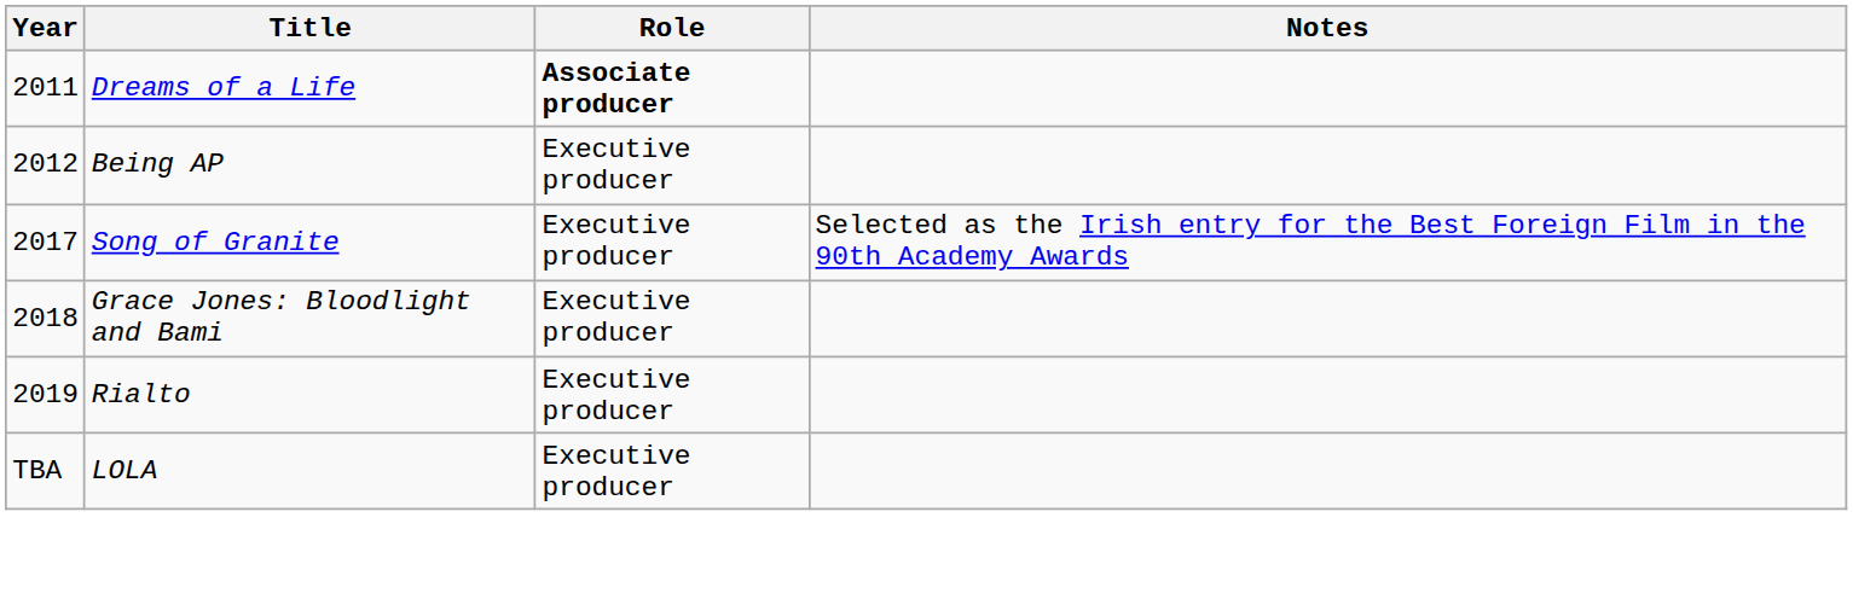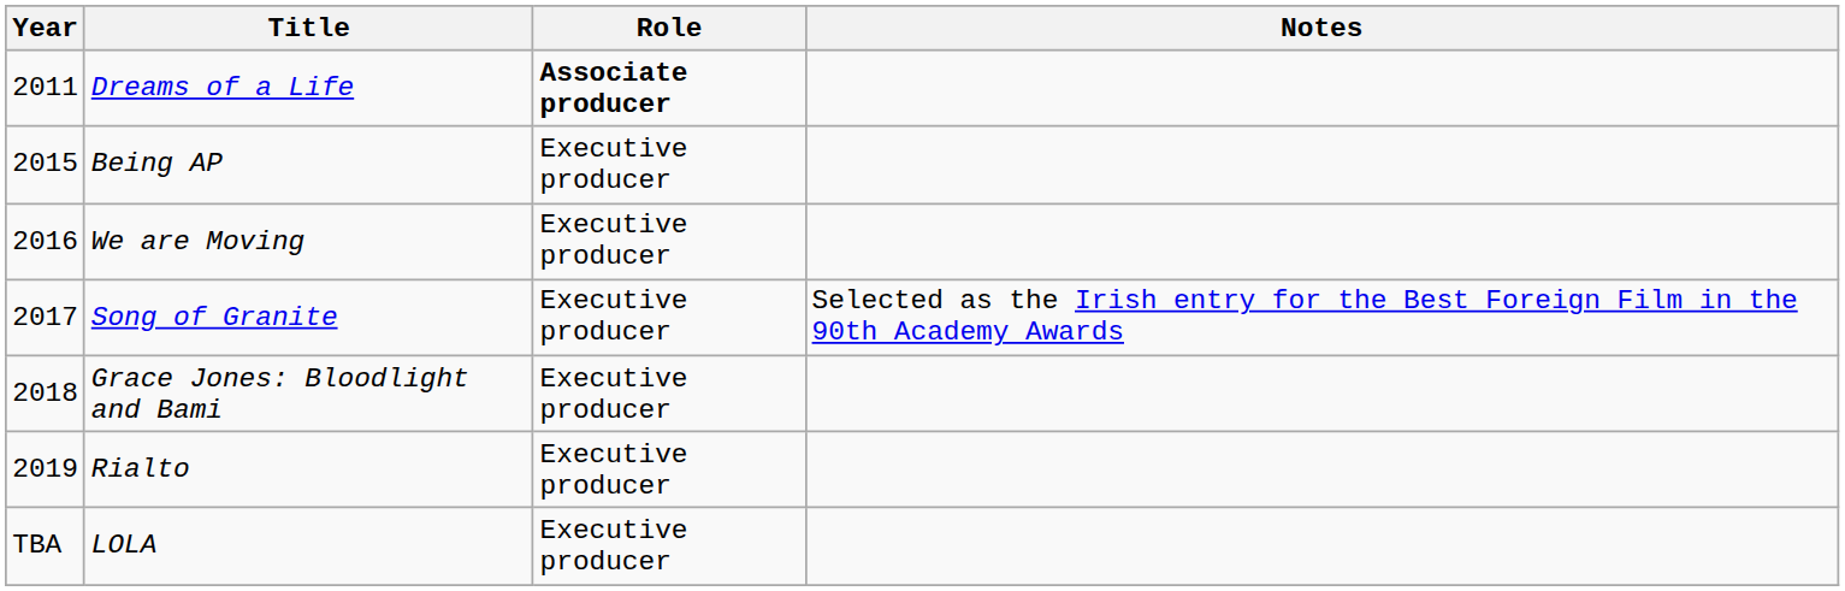Being AP | Year: 2012 -> 2015
+ row: 2016 | We are Moving | Executive producer
